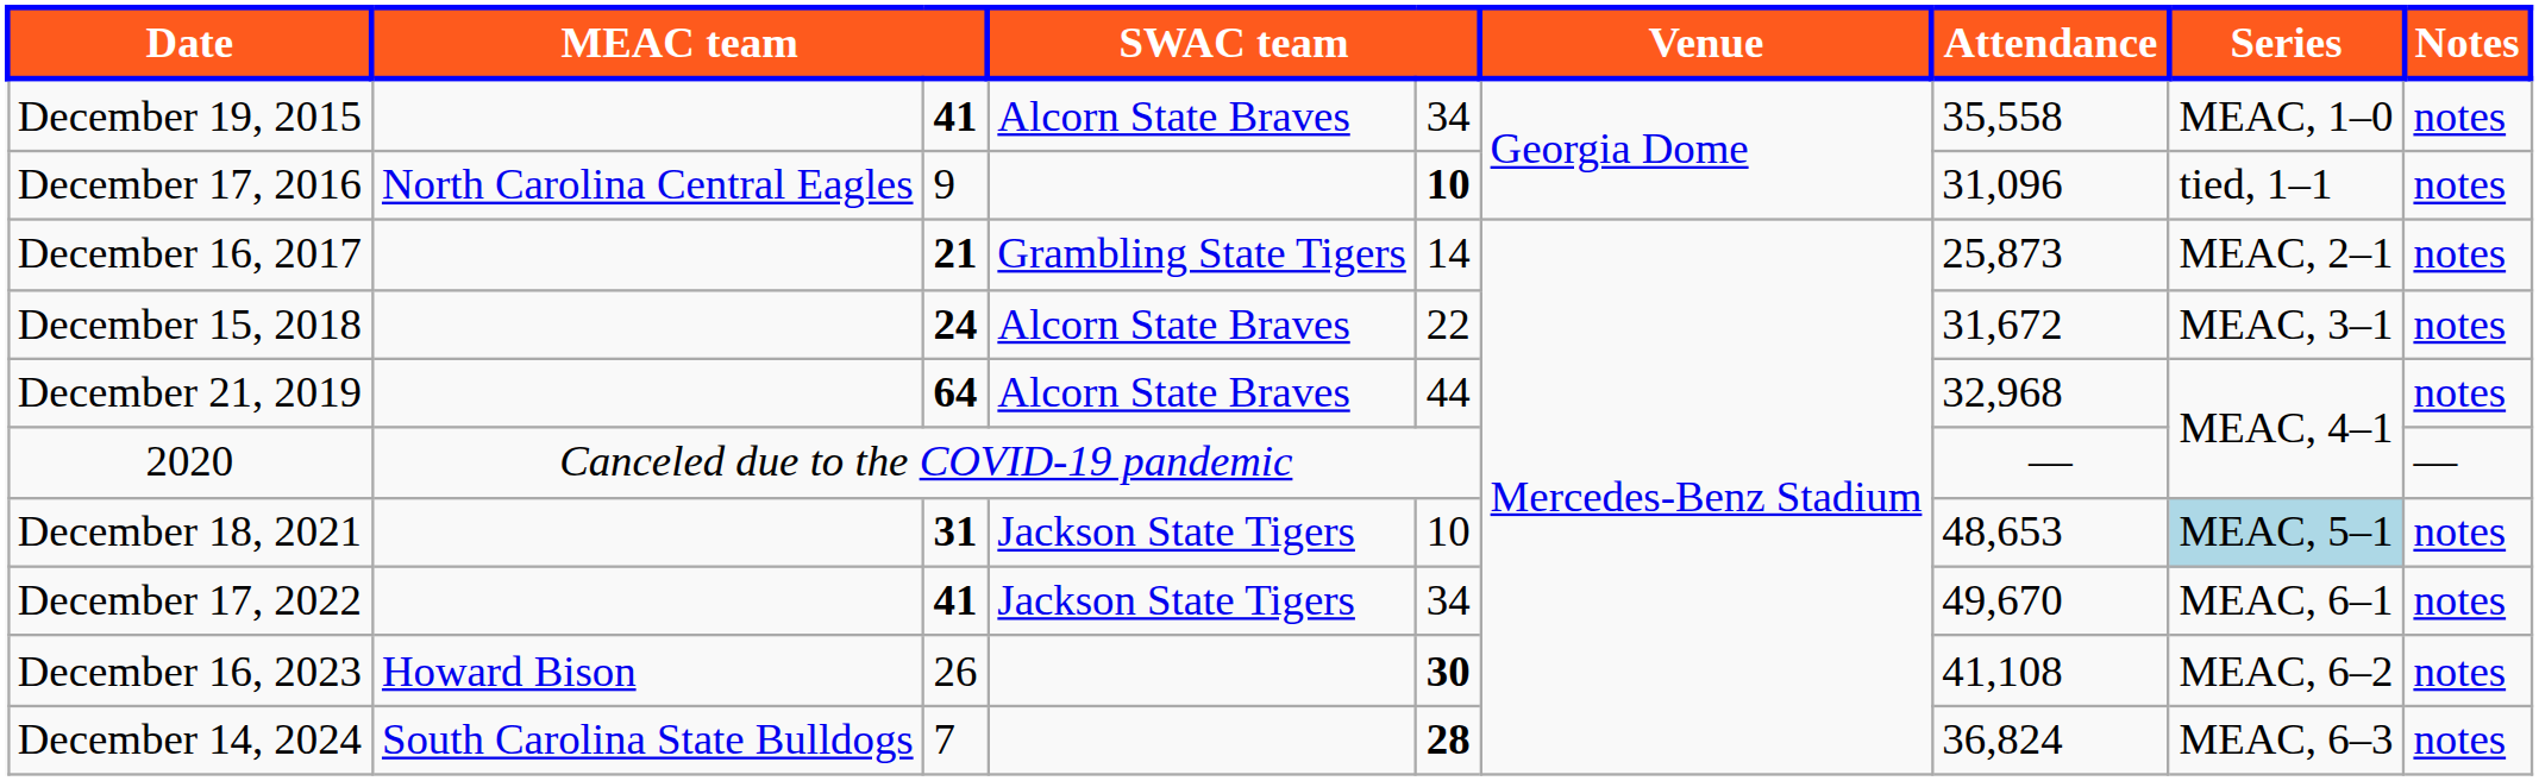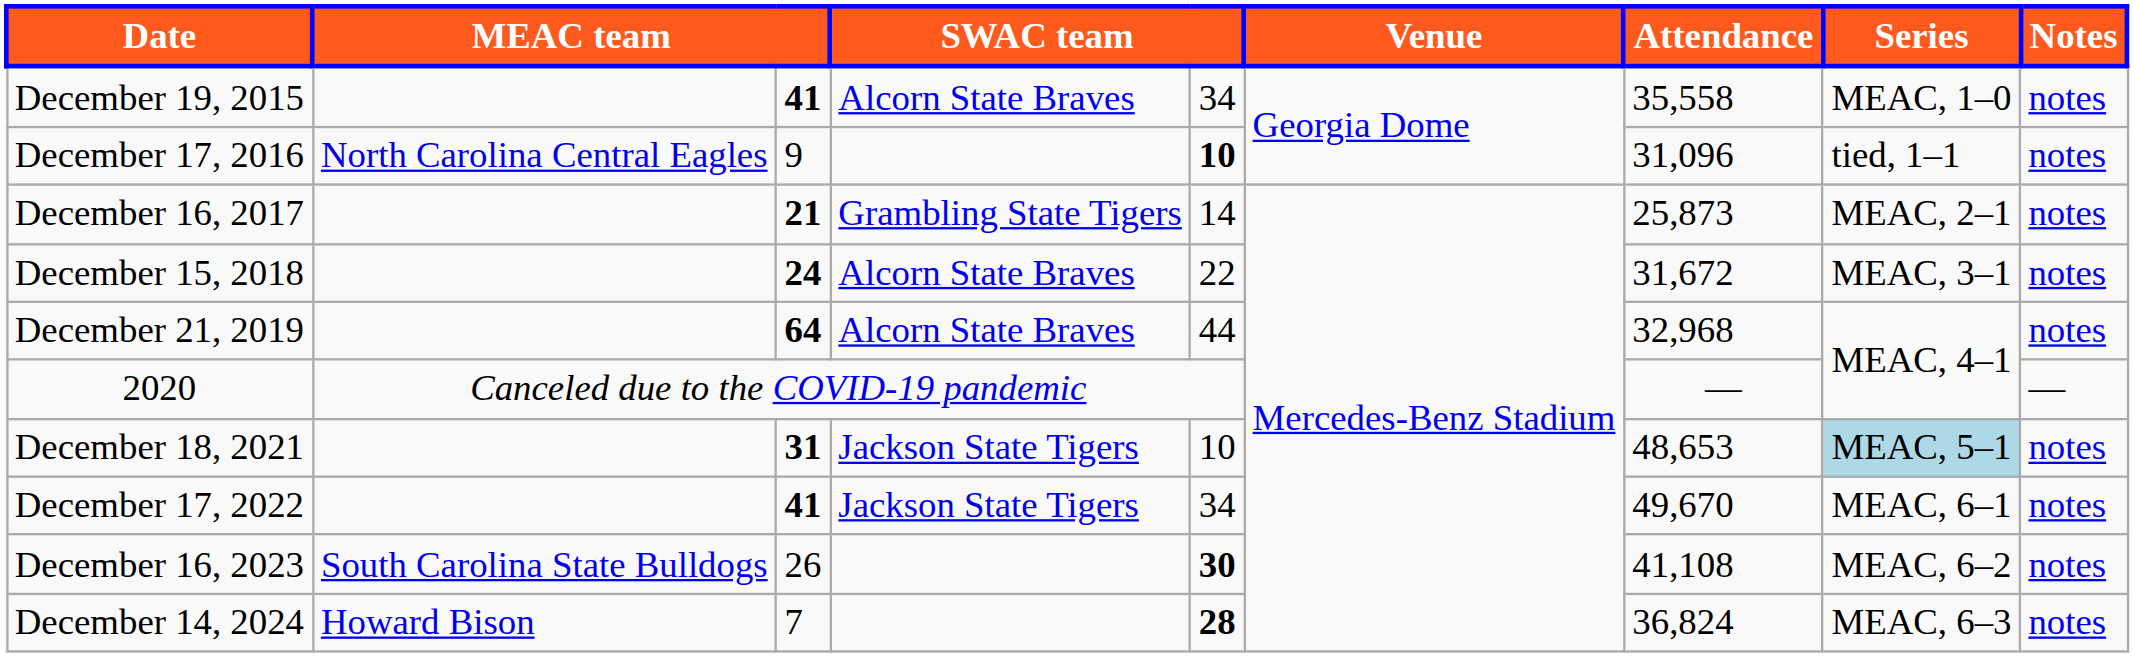December 16, 2023 | column 2: Howard Bison -> South Carolina State Bulldogs
December 14, 2024 | column 2: South Carolina State Bulldogs -> Howard Bison
